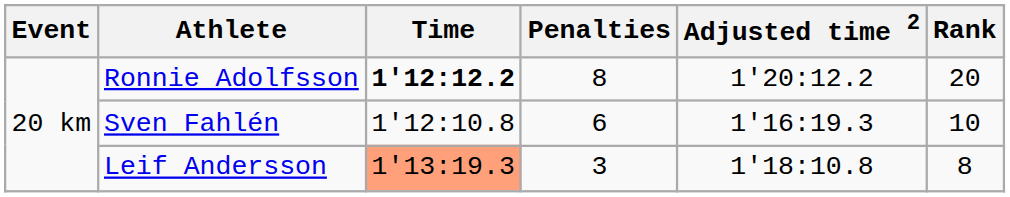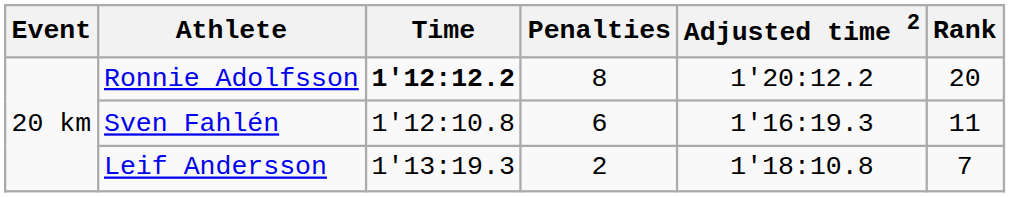Sven Fahlén | Rank: 10 -> 11
Leif Andersson | Time: lightsalmon background -> no background
Leif Andersson | Penalties: 3 -> 2
Leif Andersson | Rank: 8 -> 7
